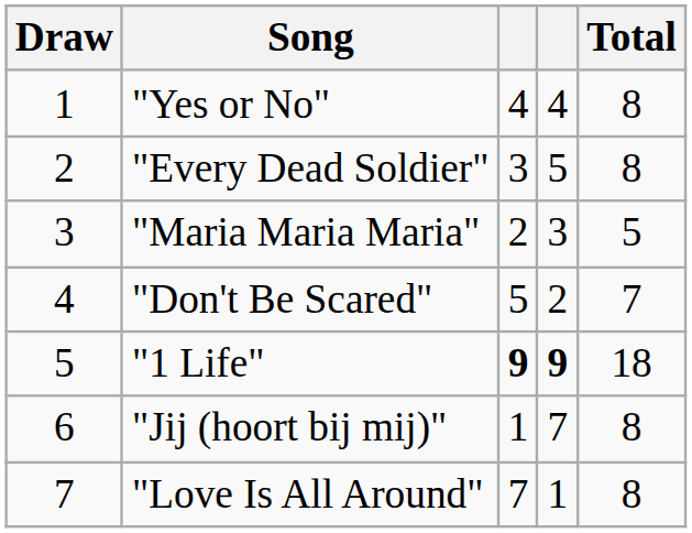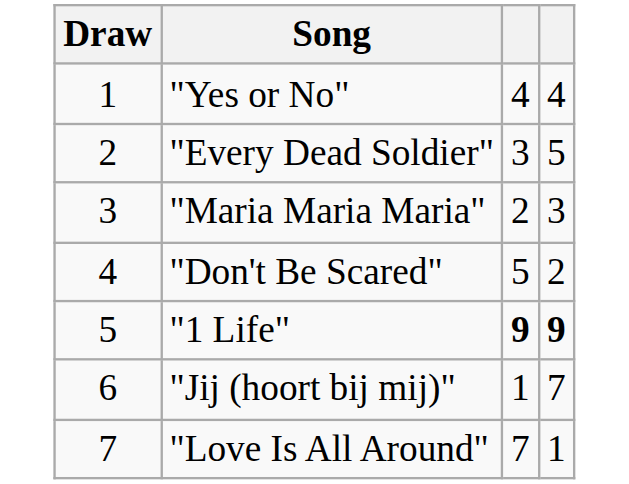- column: Total | 8 | 8 | 5 | 7 | 18 | 8 | 8
